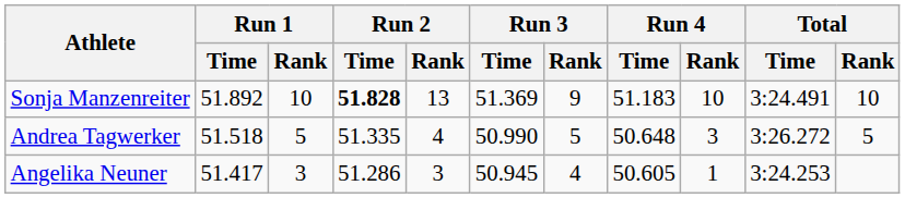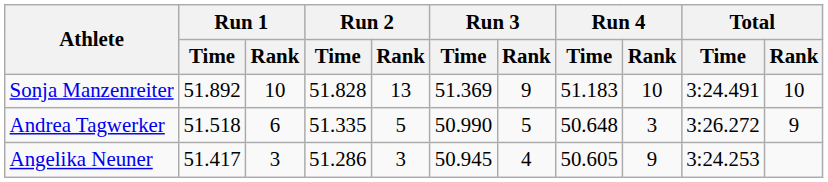Sonja Manzenreiter | Run 2 / Time: bold -> normal
Andrea Tagwerker | Run 1 / Rank: 5 -> 6
Andrea Tagwerker | Run 2 / Rank: 4 -> 5
Andrea Tagwerker | Total / Rank: 5 -> 9
Angelika Neuner | Run 4 / Rank: 1 -> 9
